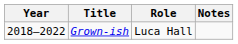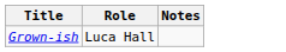- column: Year | 2018–2022
